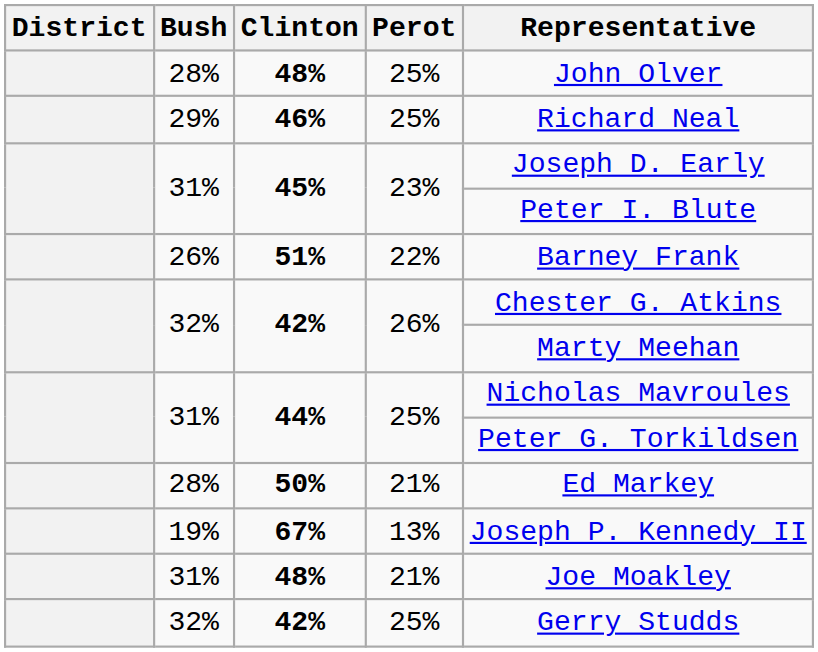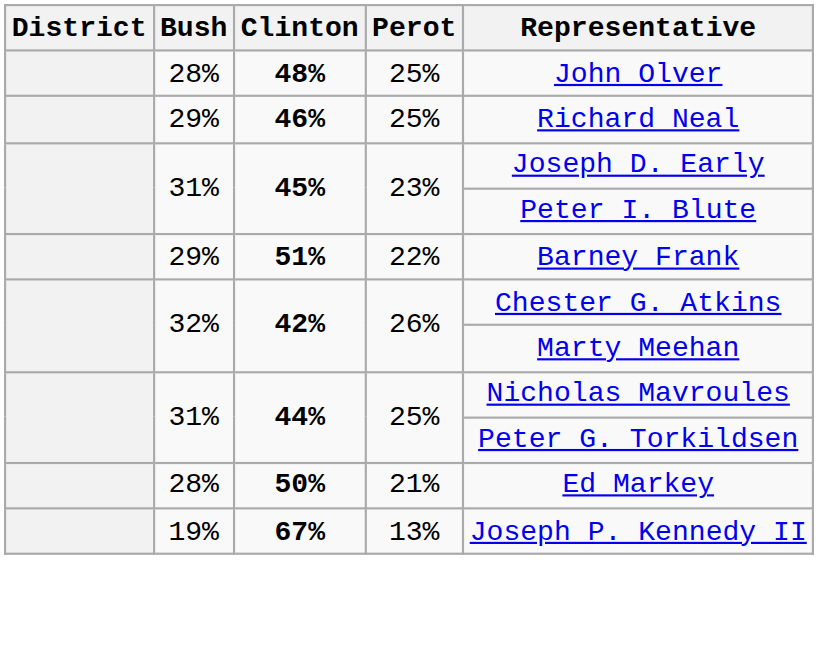51% | Bush: 26% -> 29%
- row: 31% | 48% | 21% | Joe Moakley
- row: 32% | 42% | 25% | Gerry Studds
